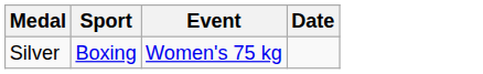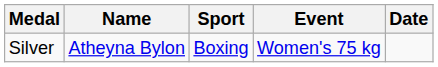+ column: Name | Atheyna Bylon
